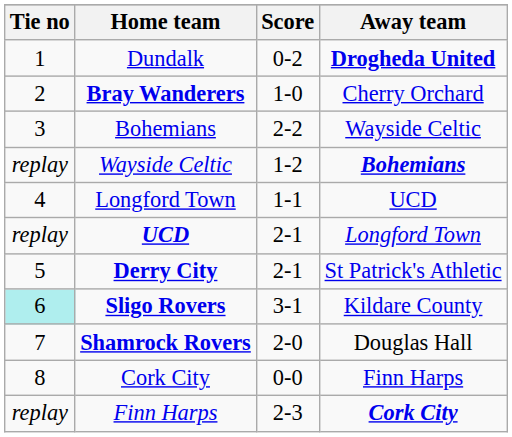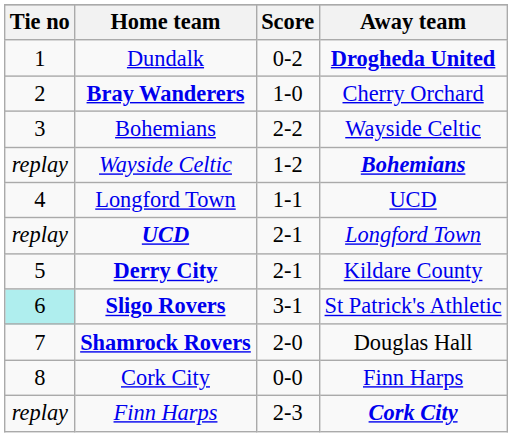Derry City | Away team: St Patrick's Athletic -> Kildare County
Sligo Rovers | Away team: Kildare County -> St Patrick's Athletic
